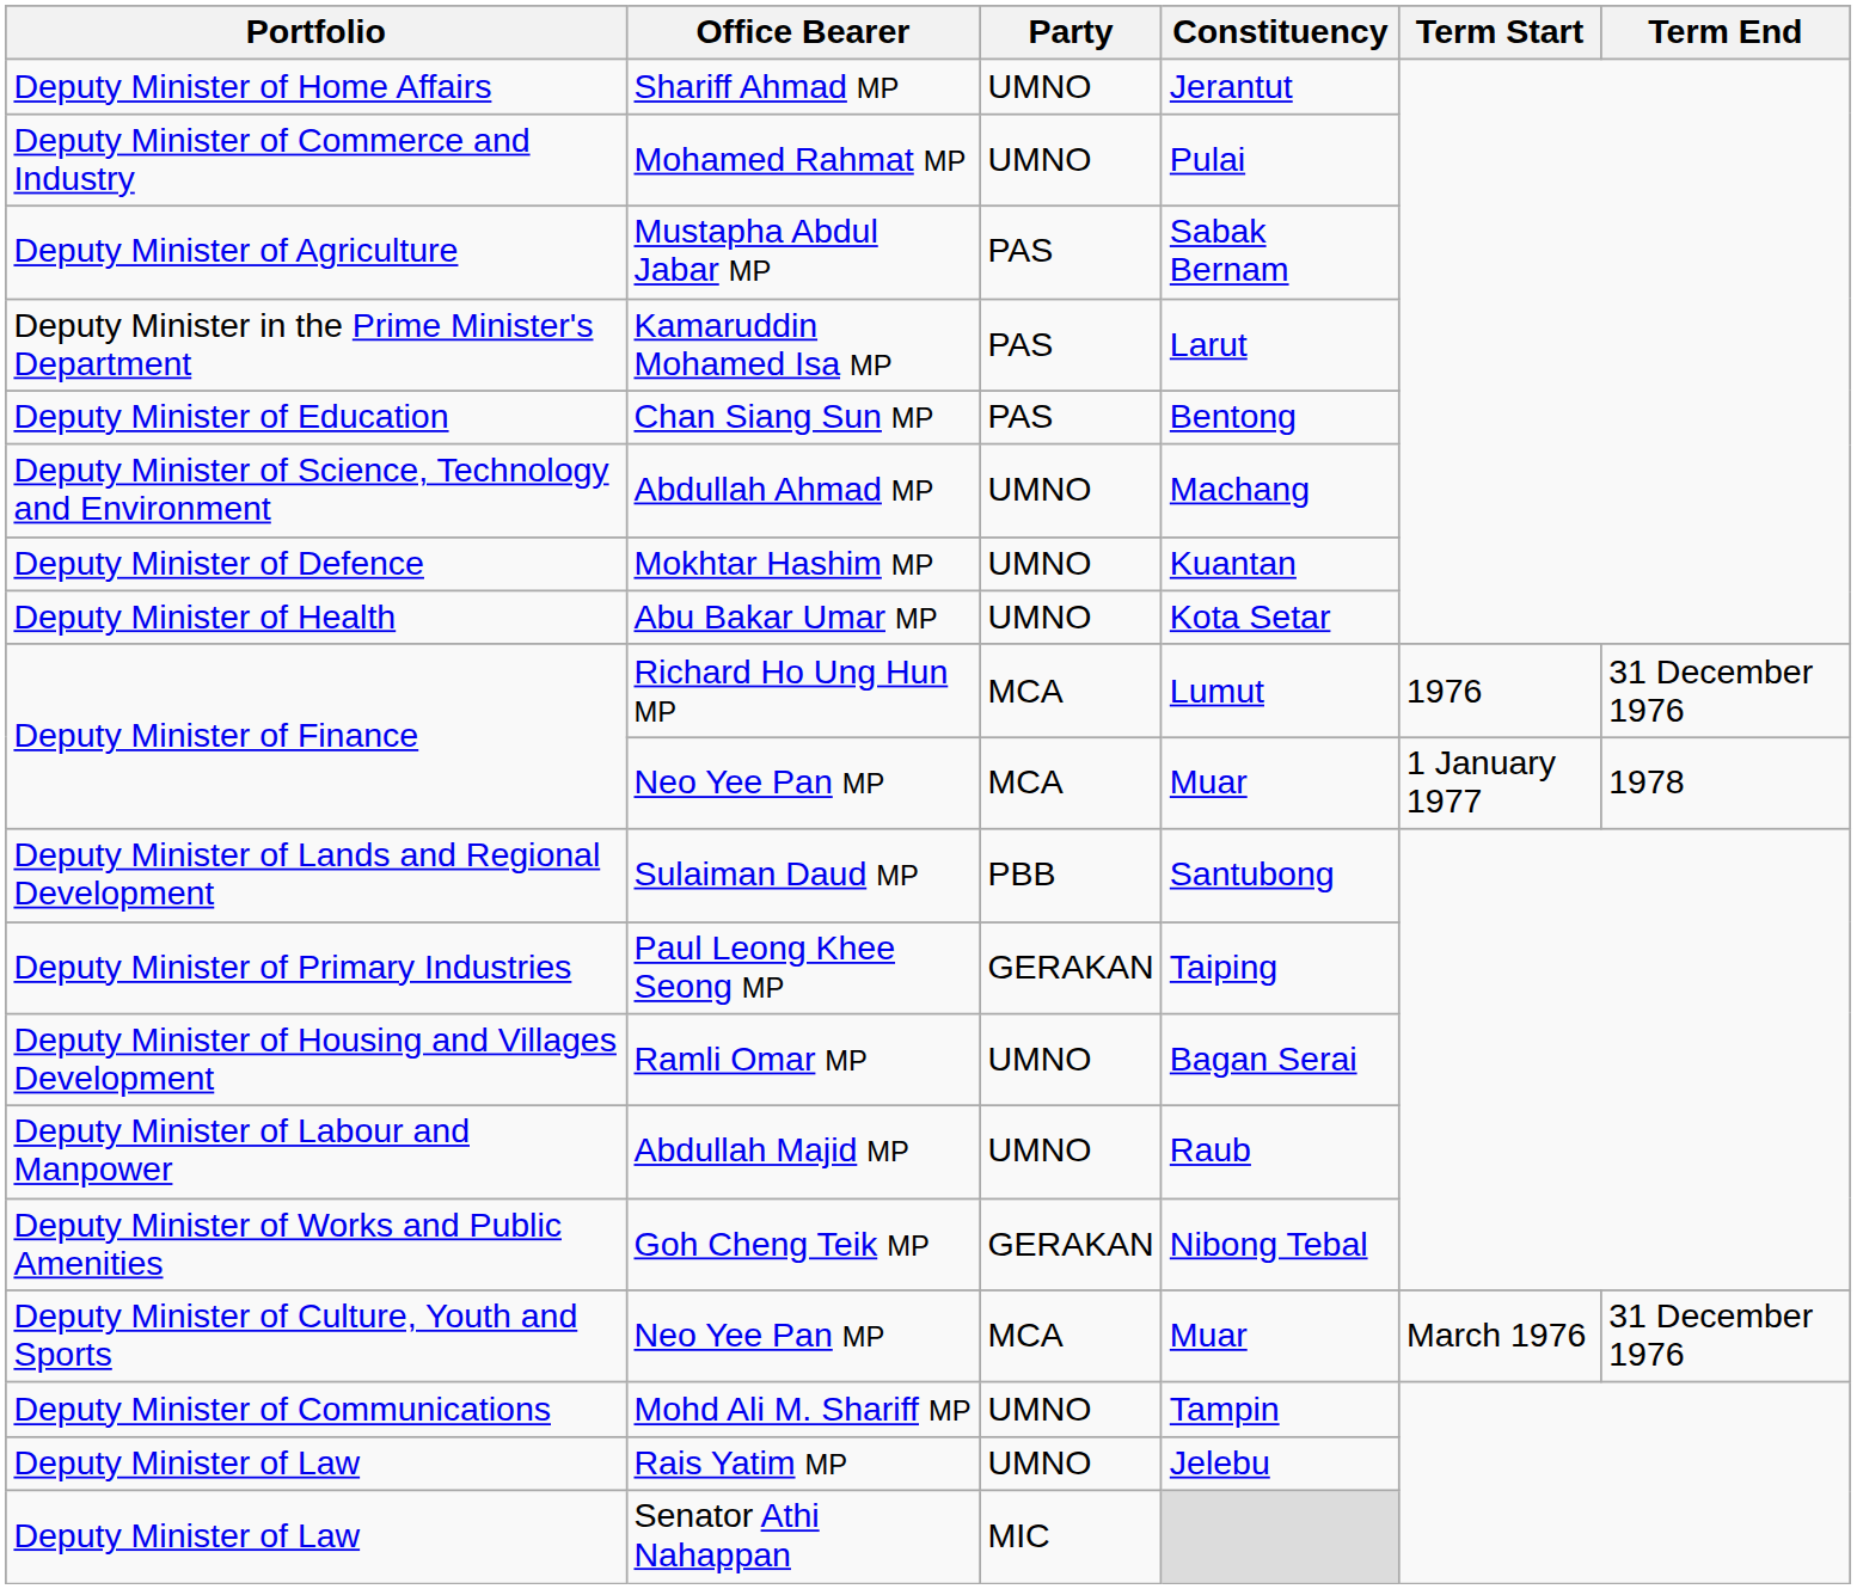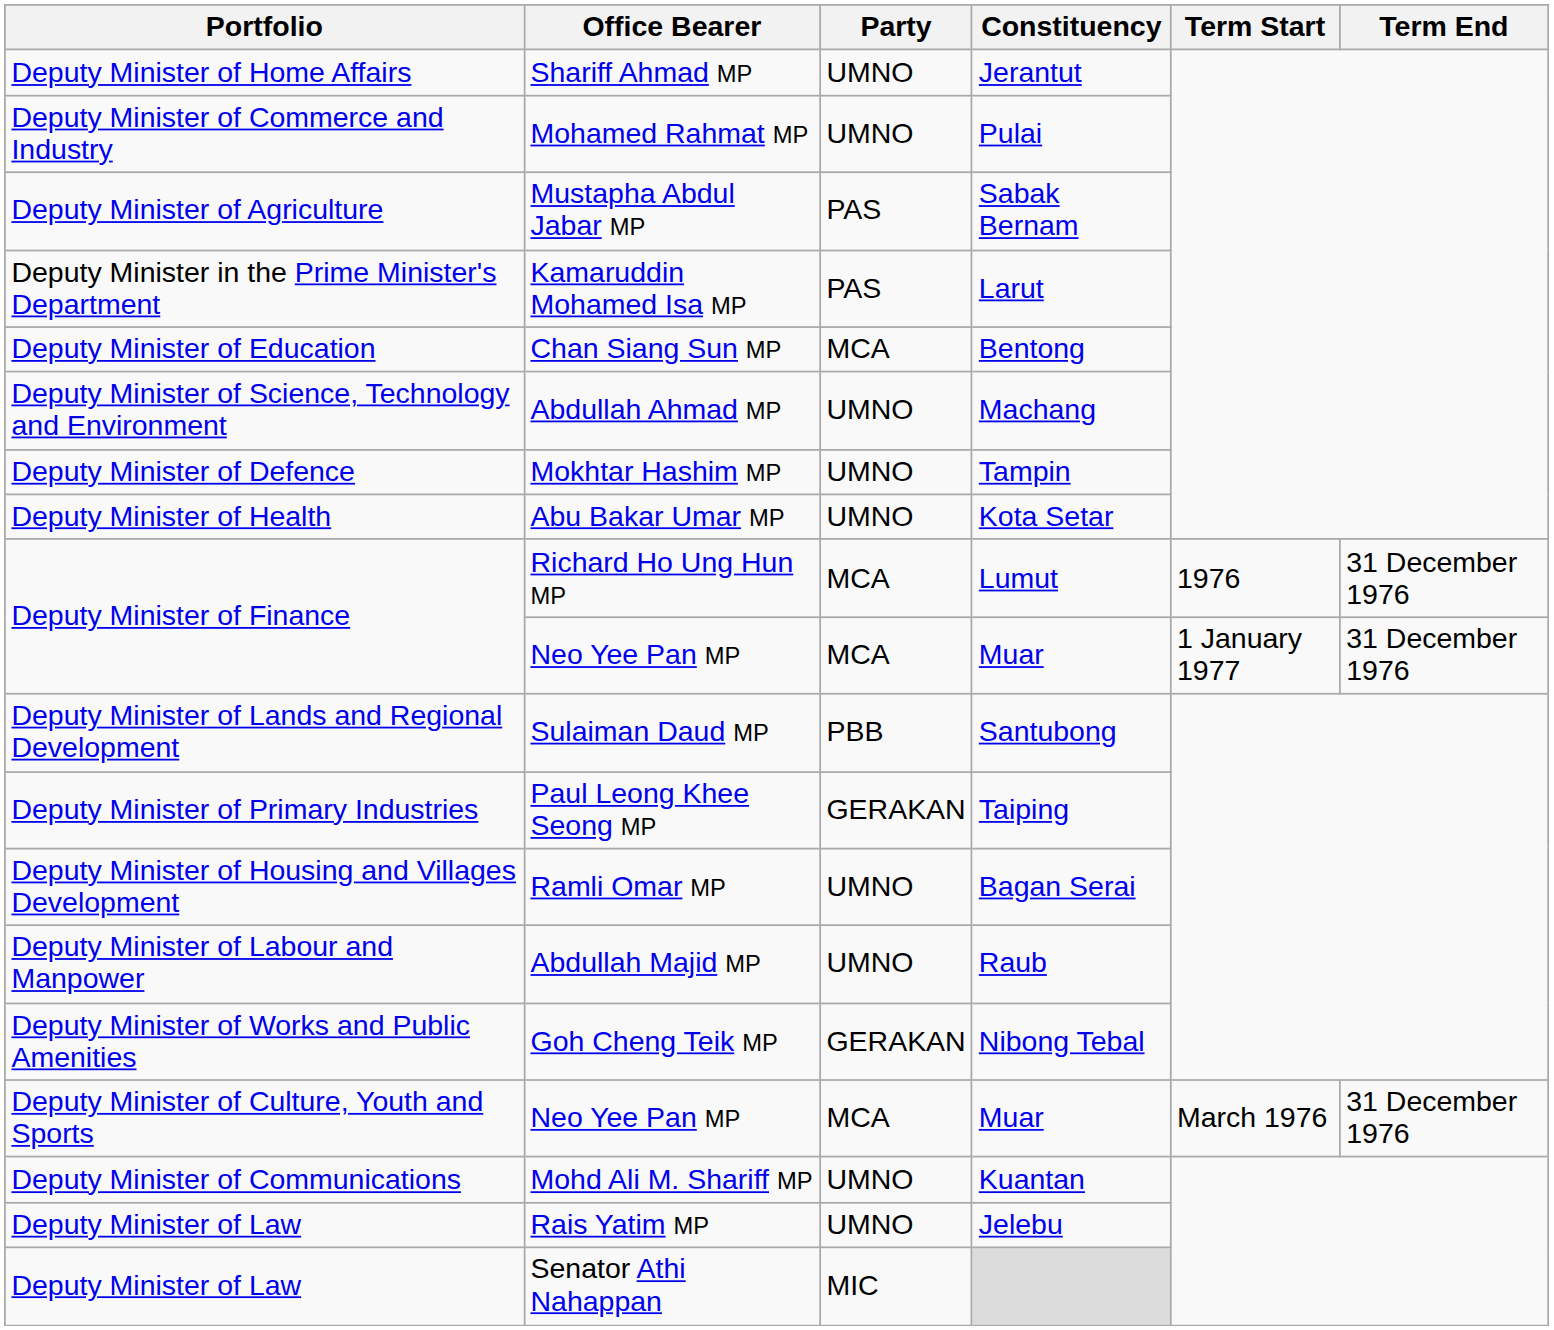Chan Siang Sun MP | Party: PAS -> MCA
Mokhtar Hashim MP | Constituency: Kuantan -> Tampin
Deputy Minister of Finance / Neo Yee Pan MP | Term End: 1978 -> 31 December 1976
Mohd Ali M. Shariff MP | Constituency: Tampin -> Kuantan
